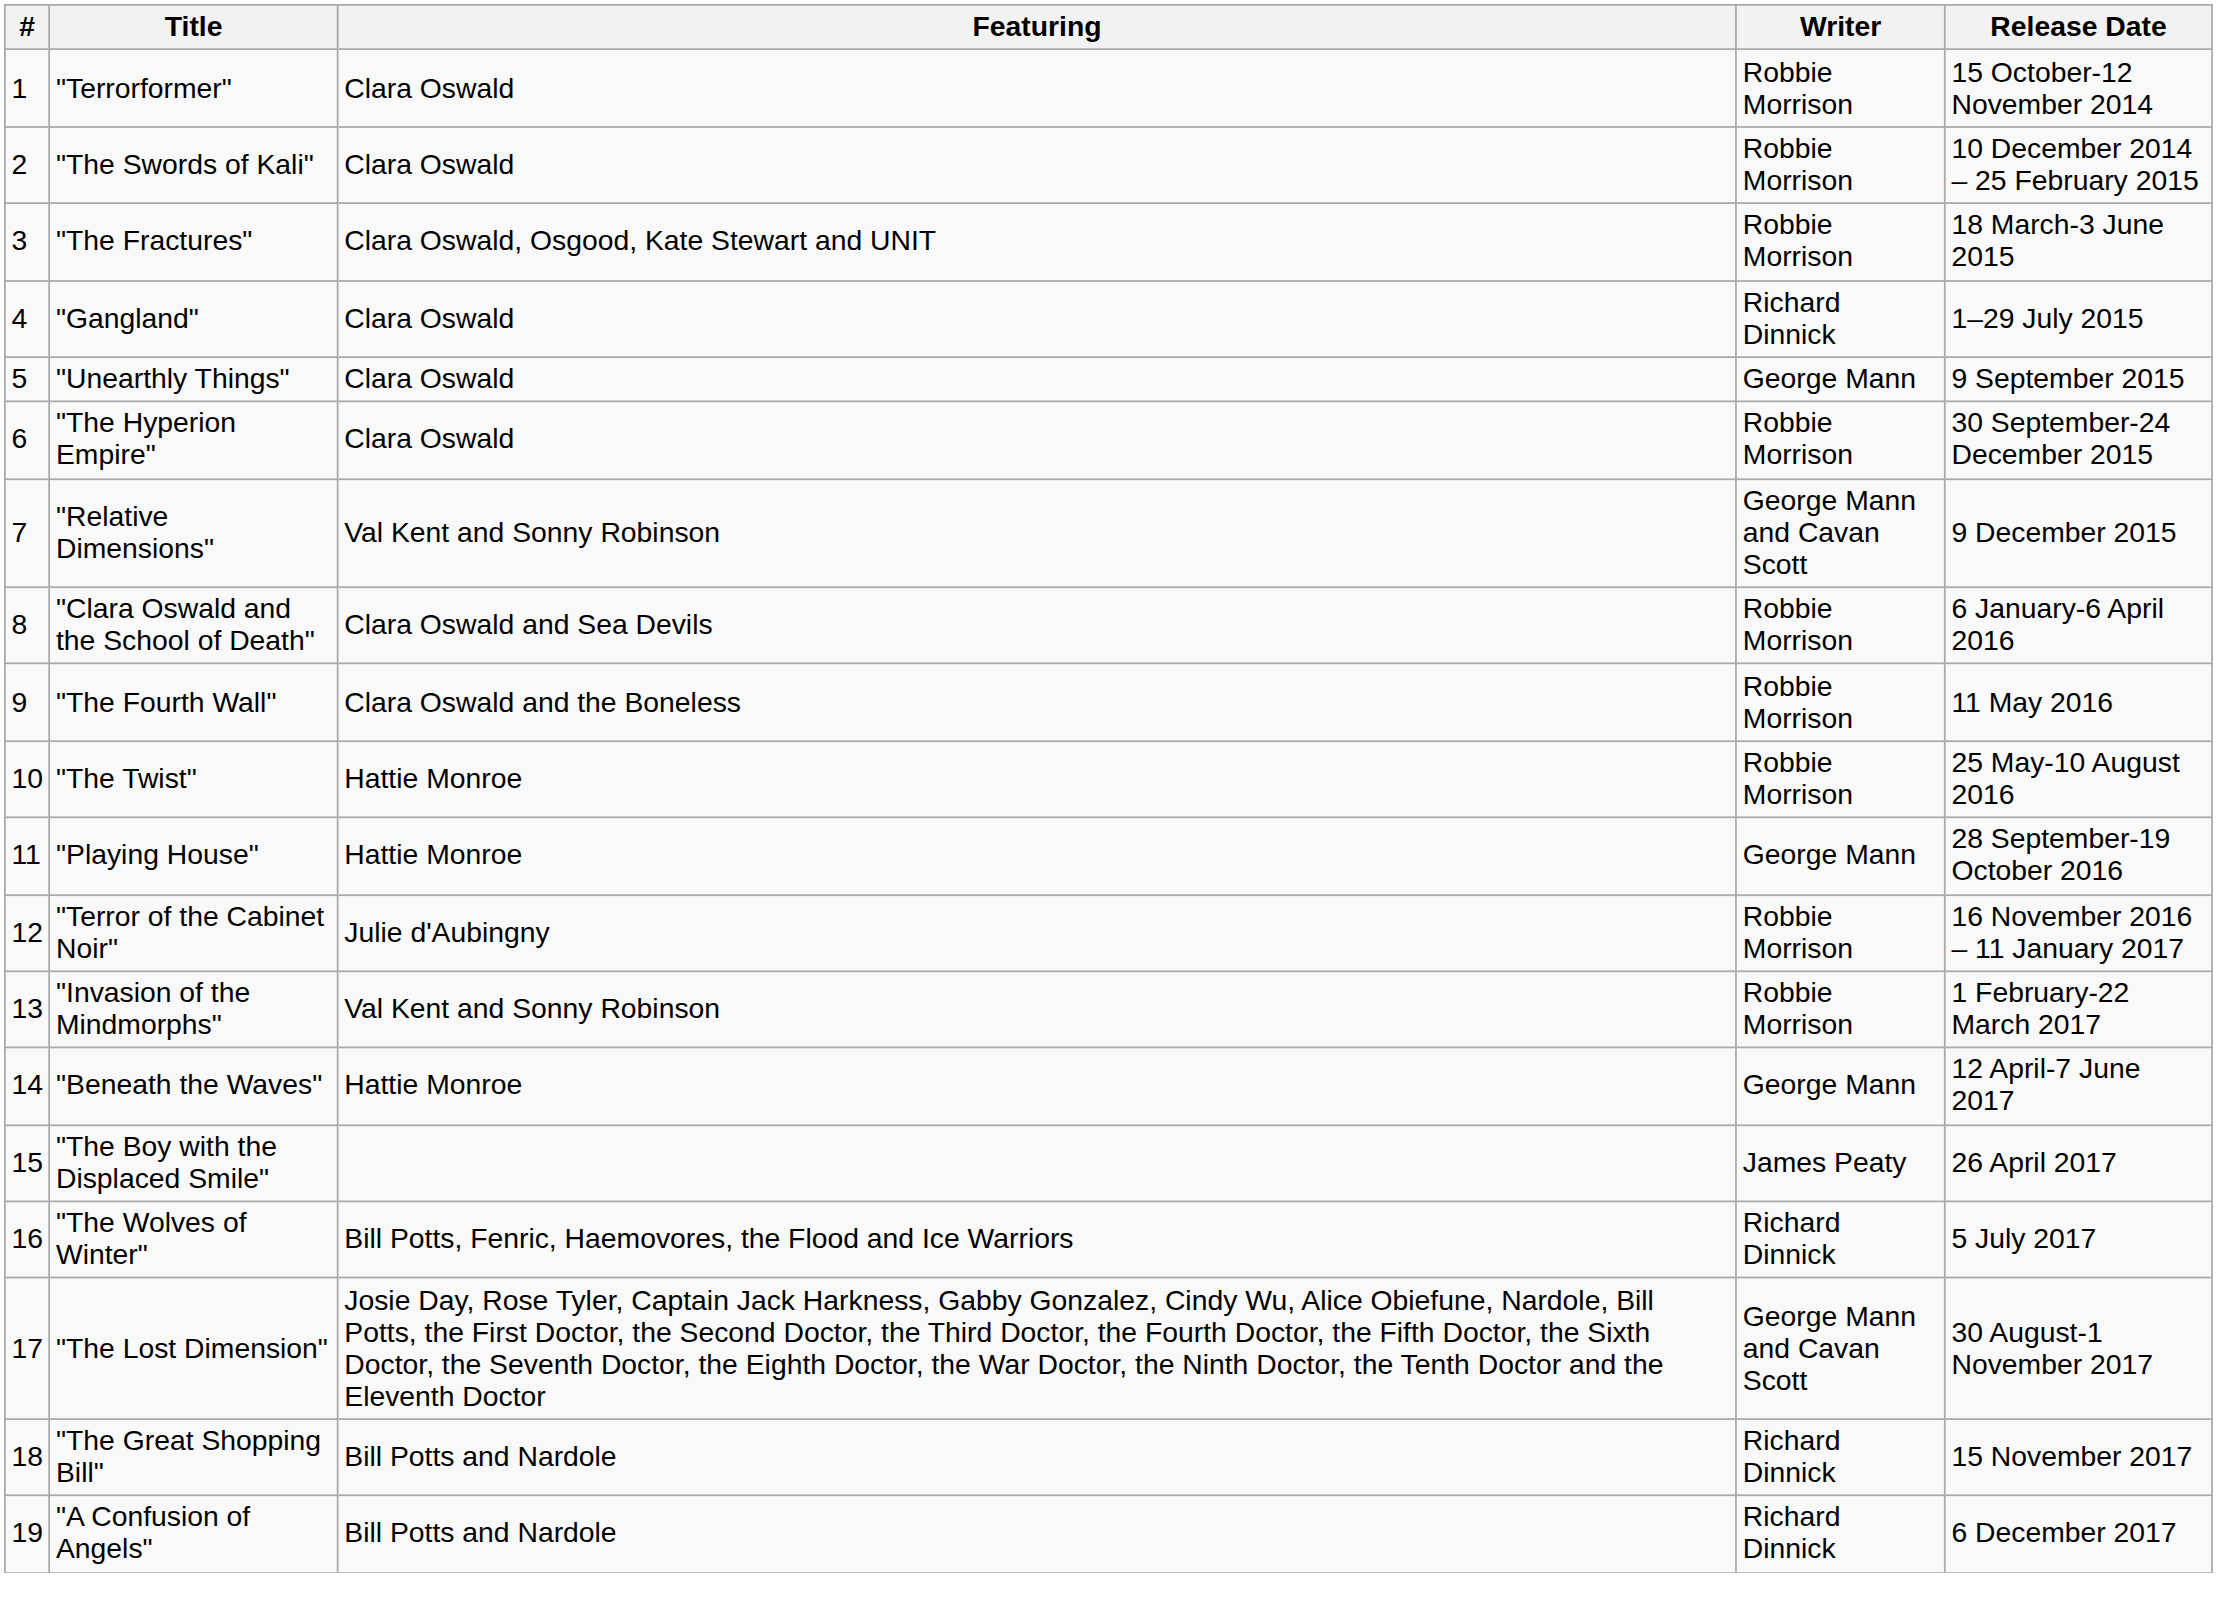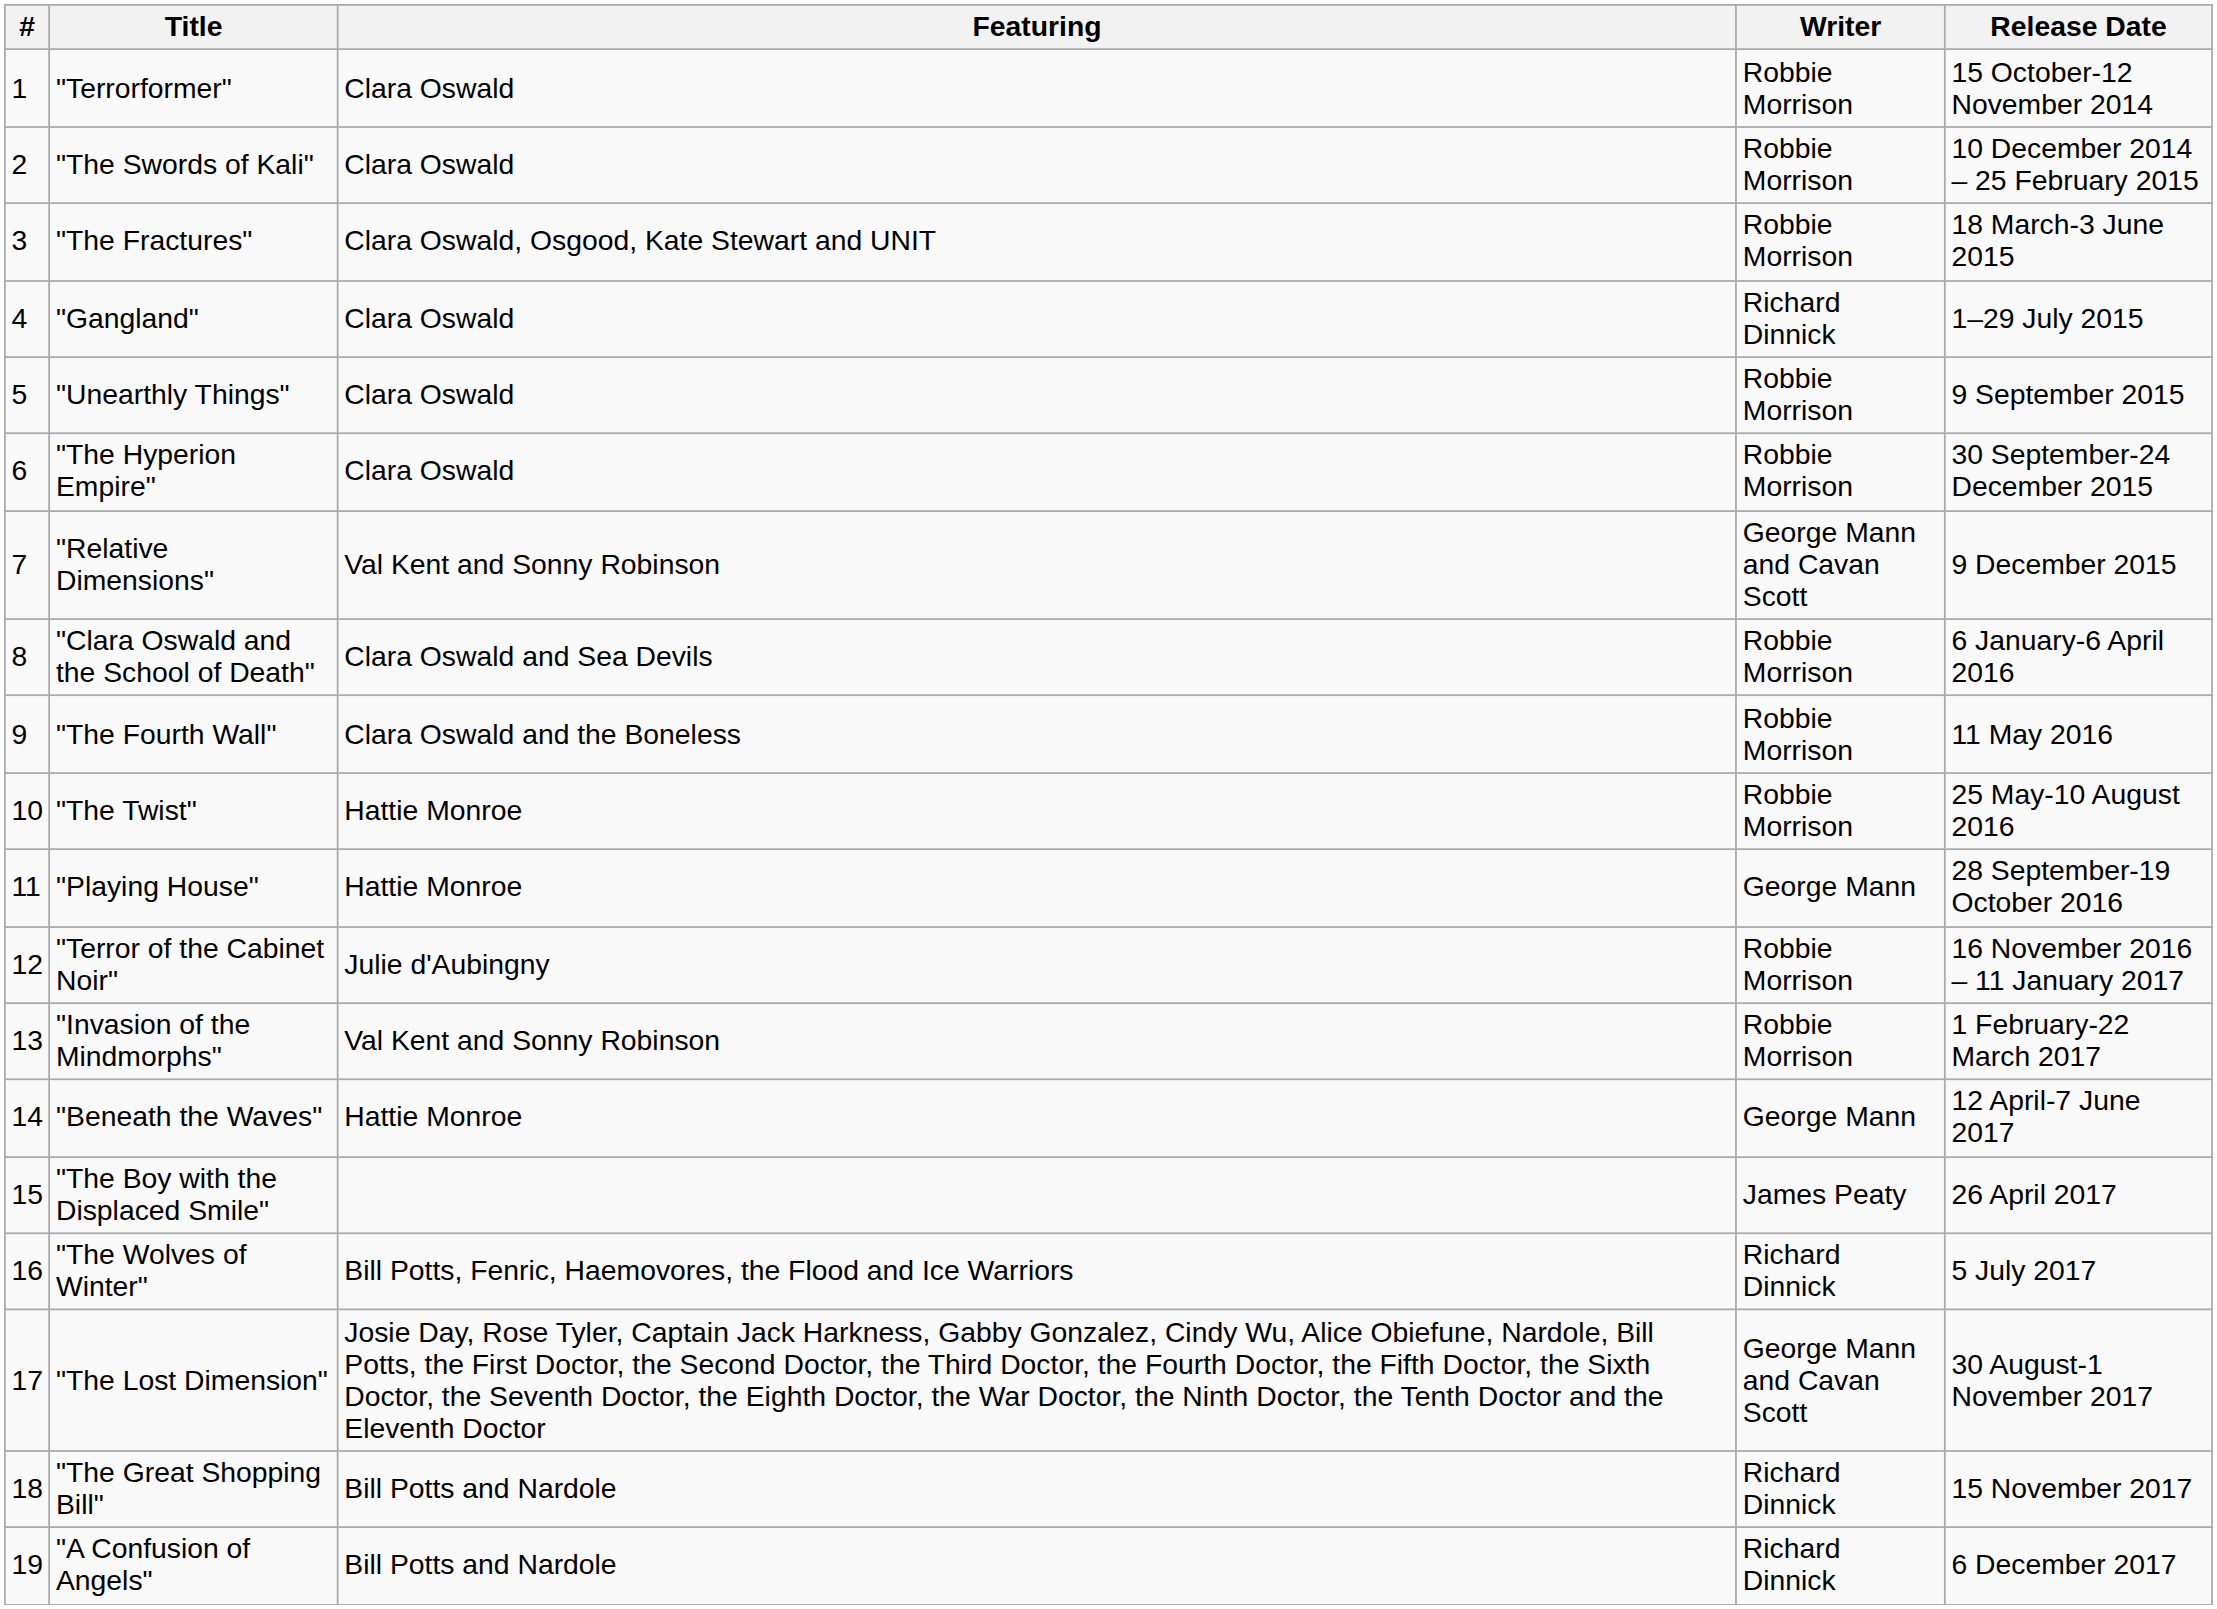"Unearthly Things" | Writer: George Mann -> Robbie Morrison
